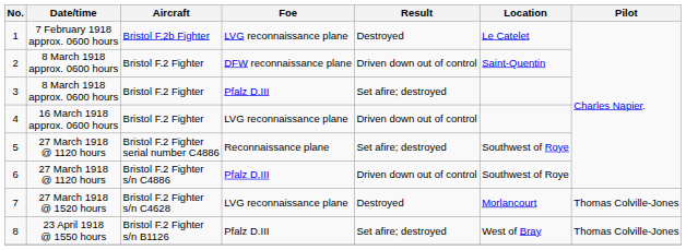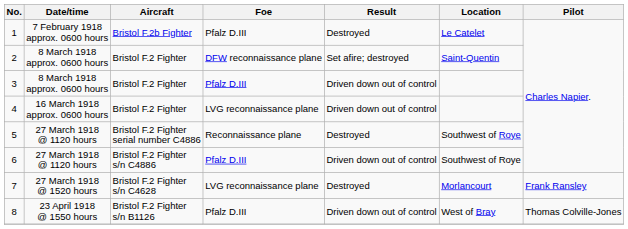1 | Foe: LVG reconnaissance plane -> Pfalz D.III
2 | Result: Driven down out of control -> Set afire; destroyed
3 | Result: Set afire; destroyed -> Driven down out of control
5 | Result: Set afire; destroyed -> Destroyed
7 | Pilot: Thomas Colville-Jones -> Frank Ransley
8 | Result: Set afire; destroyed -> Driven down out of control
